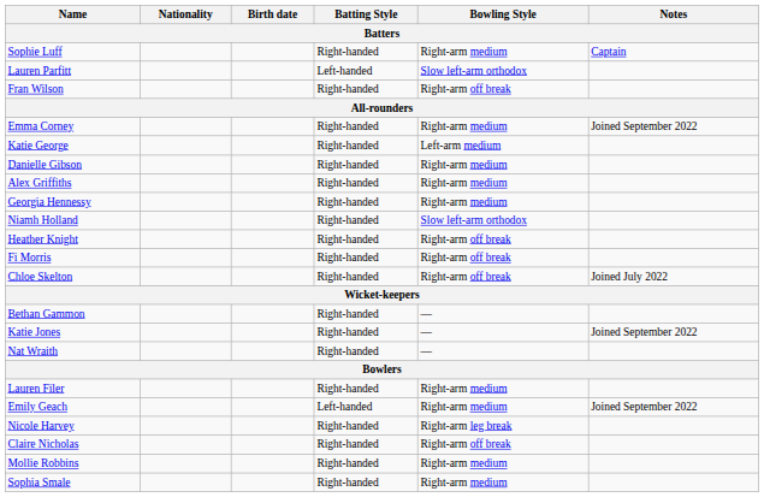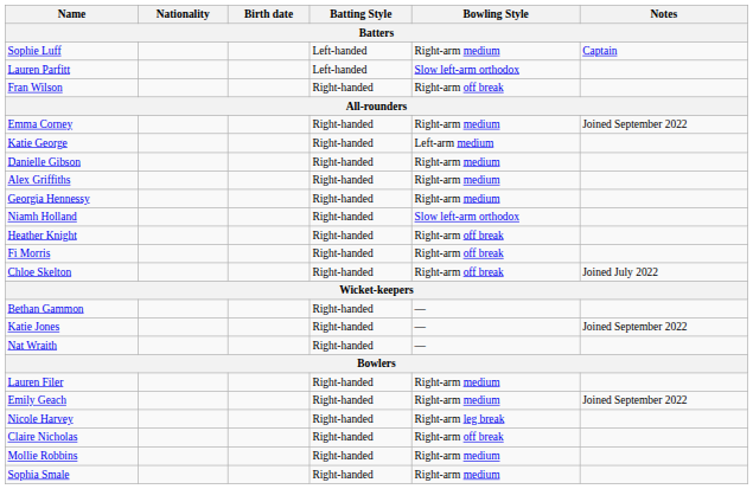Sophie Luff | Batting Style: Right-handed -> Left-handed
Emily Geach | Batting Style: Left-handed -> Right-handed
